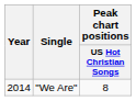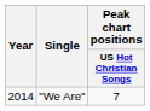"We Are" | Peak chart positions / US Hot Christian Songs: 8 -> 7
